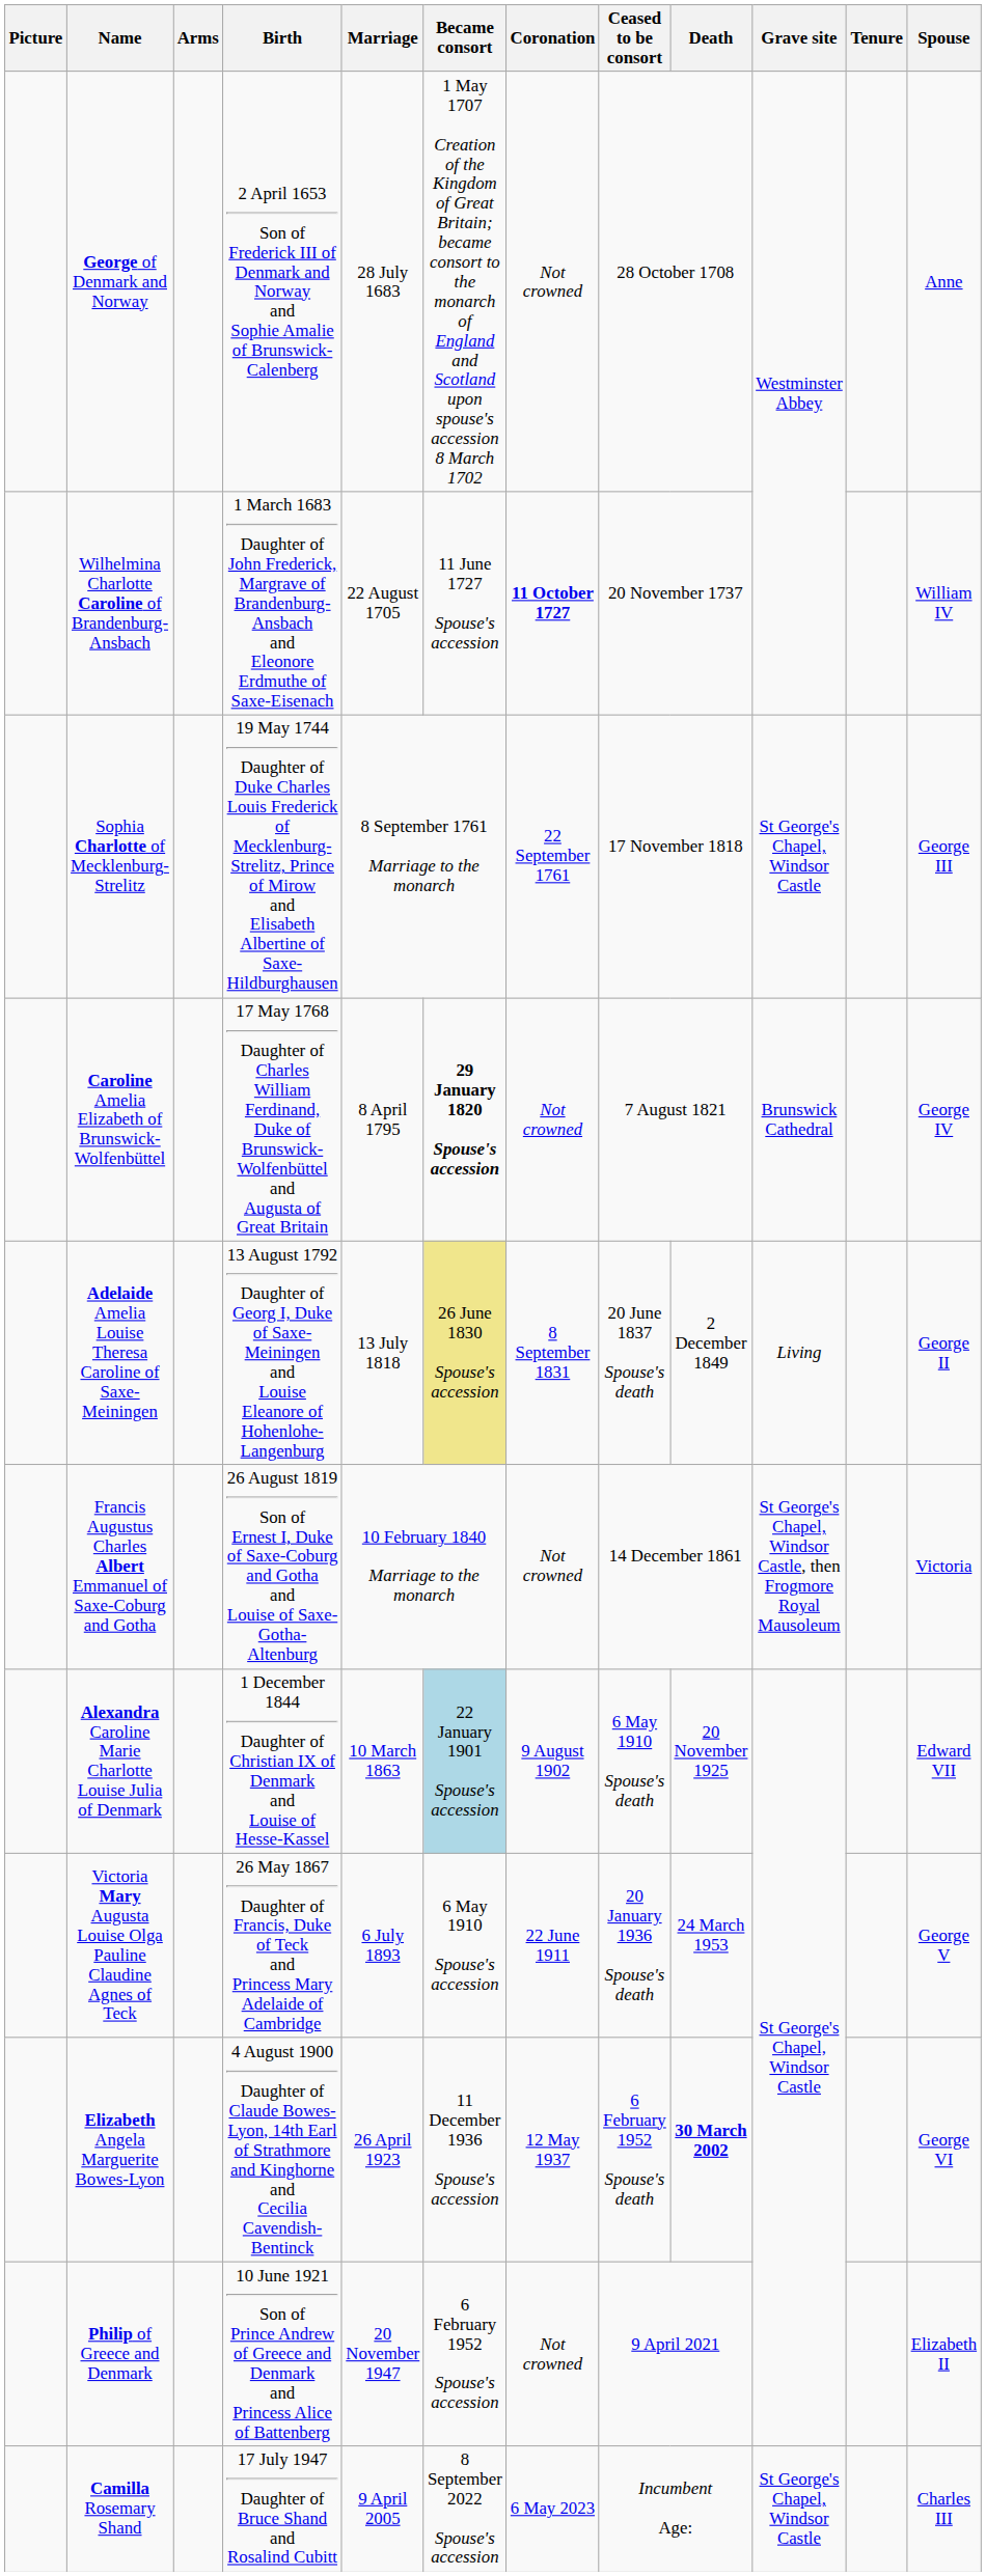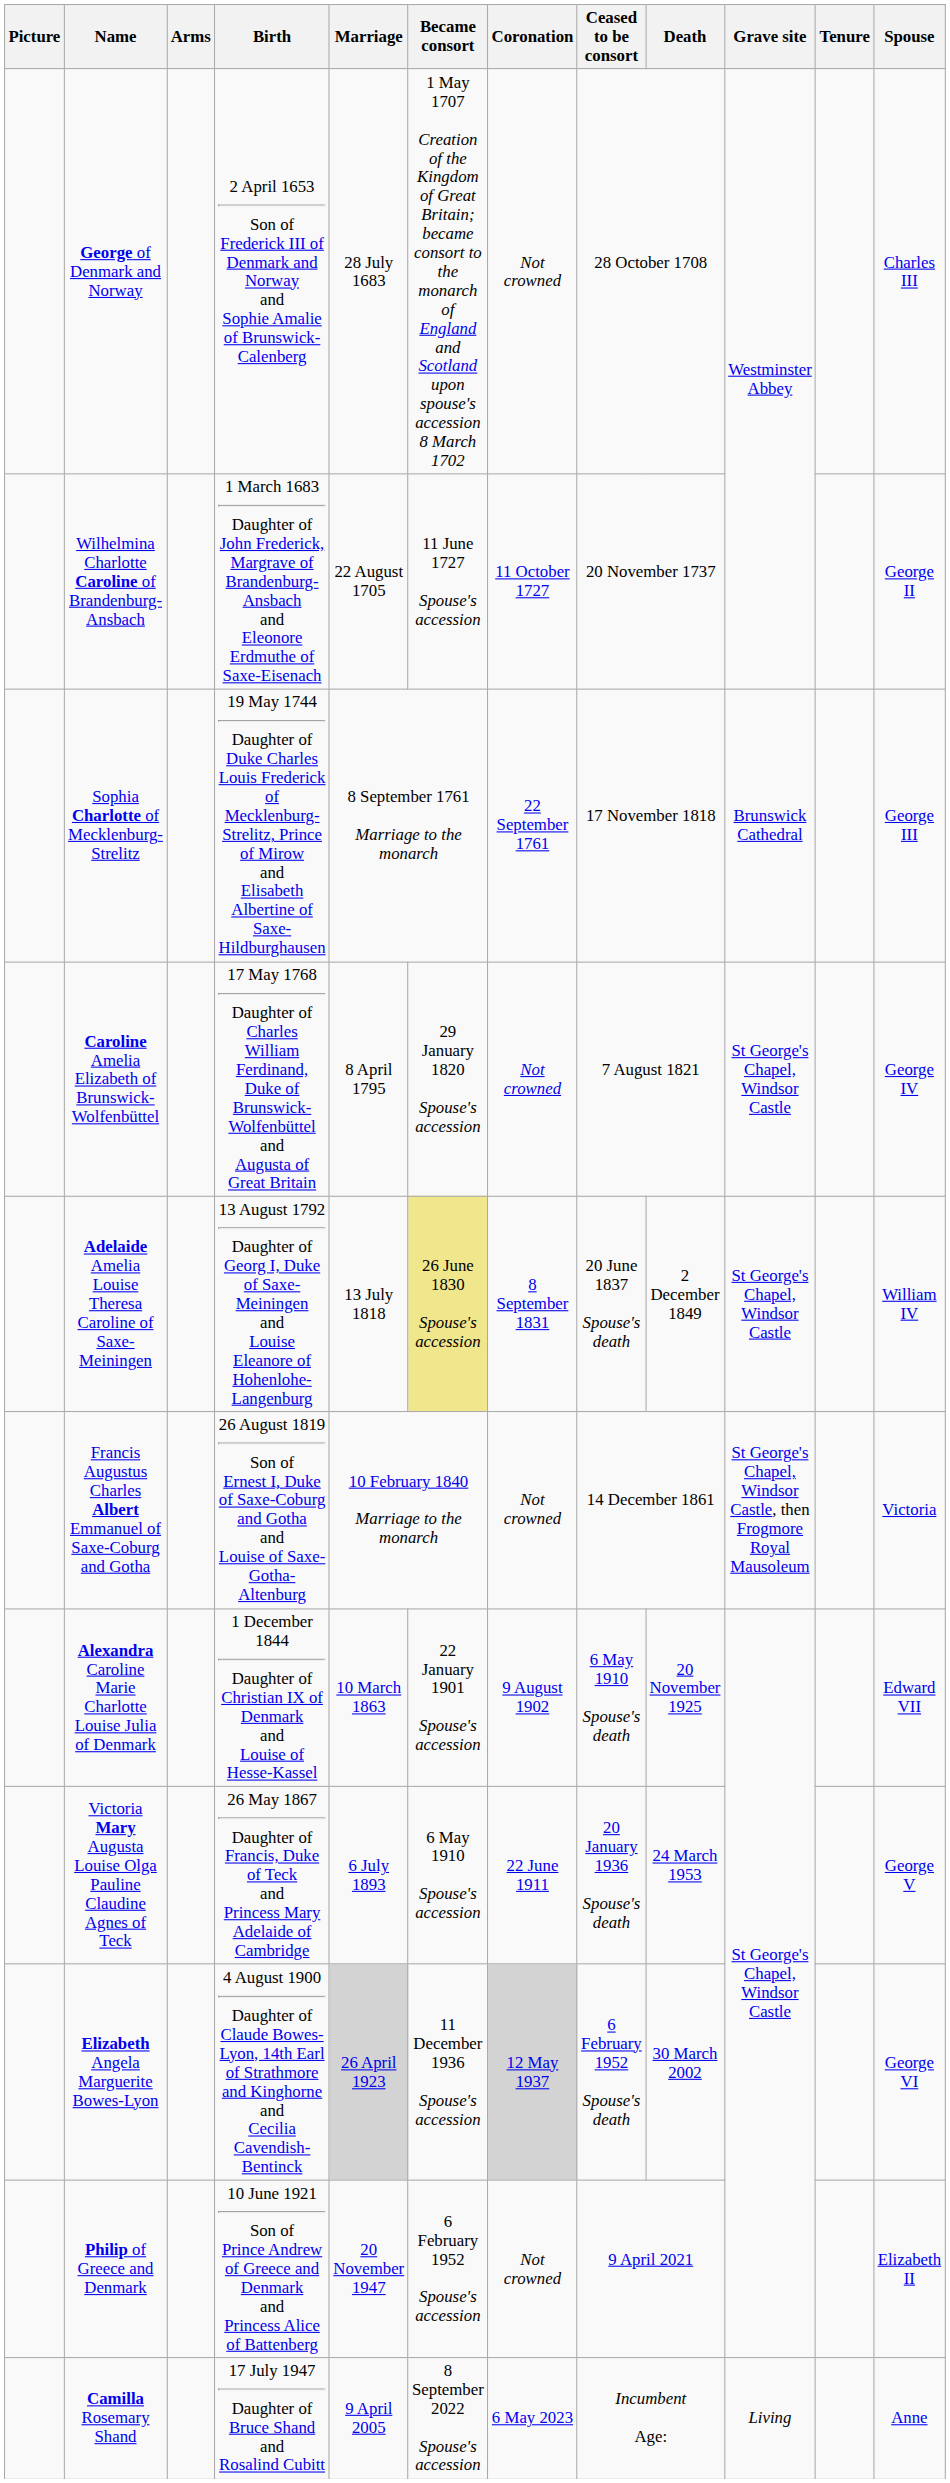George of Denmark and Norway | Spouse: Anne -> Charles III
Wilhelmina Charlotte Caroline of Brandenburg-Ansbach | Coronation: bold -> normal
Wilhelmina Charlotte Caroline of Brandenburg-Ansbach | Spouse: William IV -> George II
Sophia Charlotte of Mecklenburg-Strelitz | Grave site: St George's Chapel, Windsor Castle -> Brunswick Cathedral
Caroline Amelia Elizabeth of Brunswick-Wolfenbüttel | Became consort: bold -> normal
Caroline Amelia Elizabeth of Brunswick-Wolfenbüttel | Grave site: Brunswick Cathedral -> St George's Chapel, Windsor Castle
Adelaide Amelia Louise Theresa Caroline of Saxe-Meiningen | Grave site: Living -> St George's Chapel, Windsor Castle
Adelaide Amelia Louise Theresa Caroline of Saxe-Meiningen | Spouse: George II -> William IV
Alexandra Caroline Marie Charlotte Louise Julia of Denmark | Became consort: lightblue background -> no background
Elizabeth Angela Marguerite Bowes-Lyon | Marriage: no background -> lightgrey background
Elizabeth Angela Marguerite Bowes-Lyon | Coronation: no background -> lightgrey background
Elizabeth Angela Marguerite Bowes-Lyon | Death: bold -> normal
Camilla Rosemary Shand | Grave site: St George's Chapel, Windsor Castle -> Living
Camilla Rosemary Shand | Spouse: Charles III -> Anne
